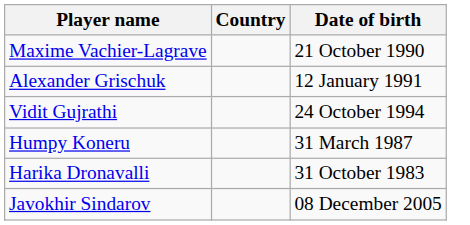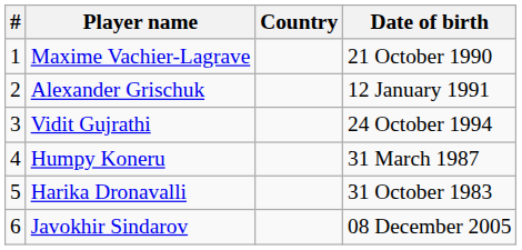+ column: # | 1 | 2 | 3 | 4 | 5 | 6
